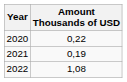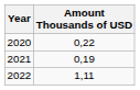2022 | Amount Thousands of USD: 1,08 -> 1,11
